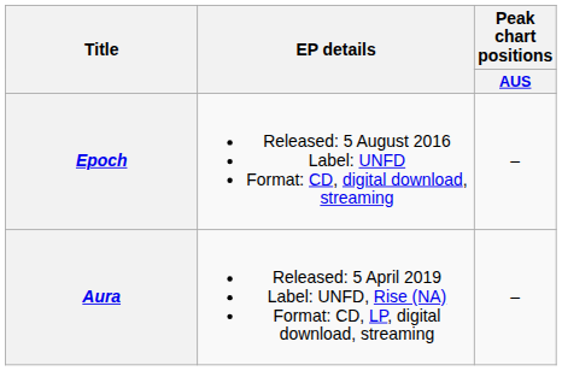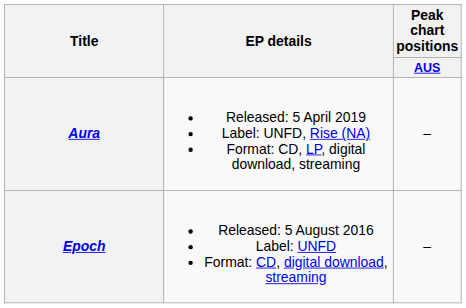rows swapped: Epoch <-> Aura
